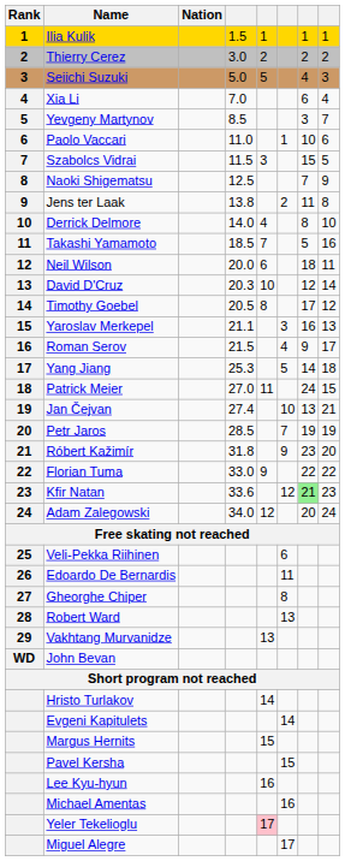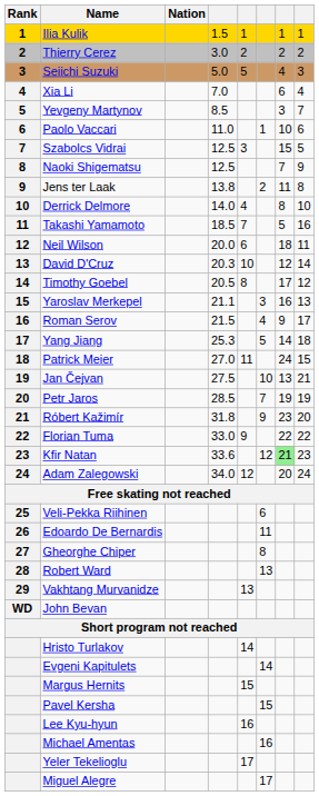Szabolcs Vidrai | column 4: 11.5 -> 12.5
Jan Čejvan | column 4: 27.4 -> 27.5
Yeler Tekelioglu | column 5: pink background -> no background
